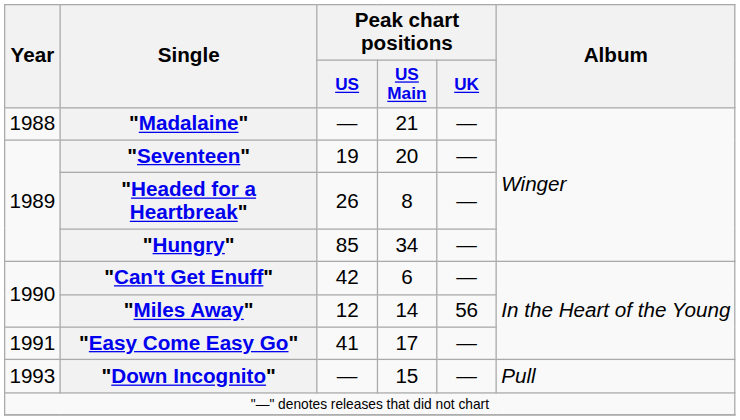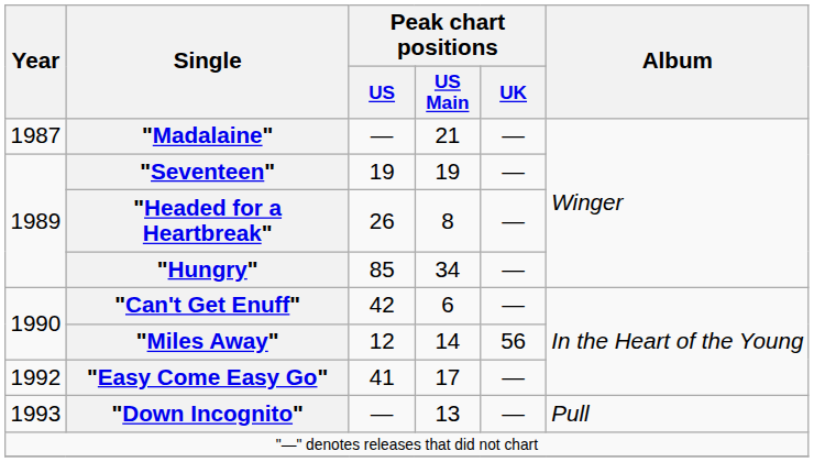"Madalaine" | Year: 1988 -> 1987
"Seventeen" | Peak chart positions / US Main: 20 -> 19
"Easy Come Easy Go" | Year: 1991 -> 1992
"Down Incognito" | Peak chart positions / US Main: 15 -> 13
